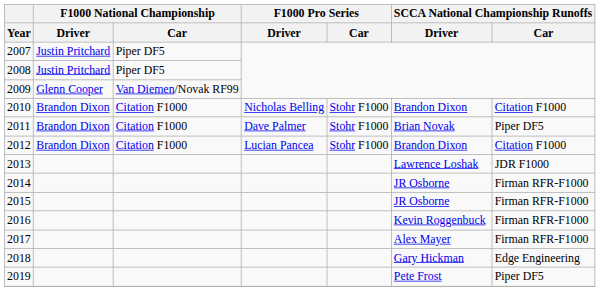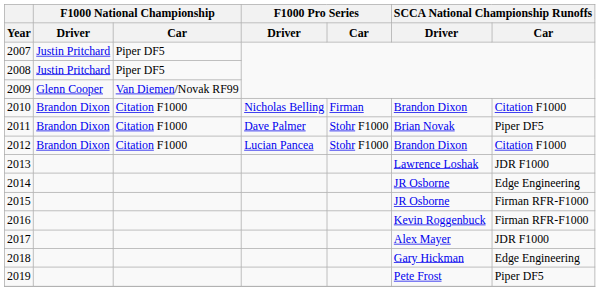2010 | F1000 Pro Series / Car: Stohr F1000 -> Firman
2014 | SCCA National Championship Runoffs / Car: Firman RFR-F1000 -> Edge Engineering
2017 | SCCA National Championship Runoffs / Car: Firman RFR-F1000 -> JDR F1000
